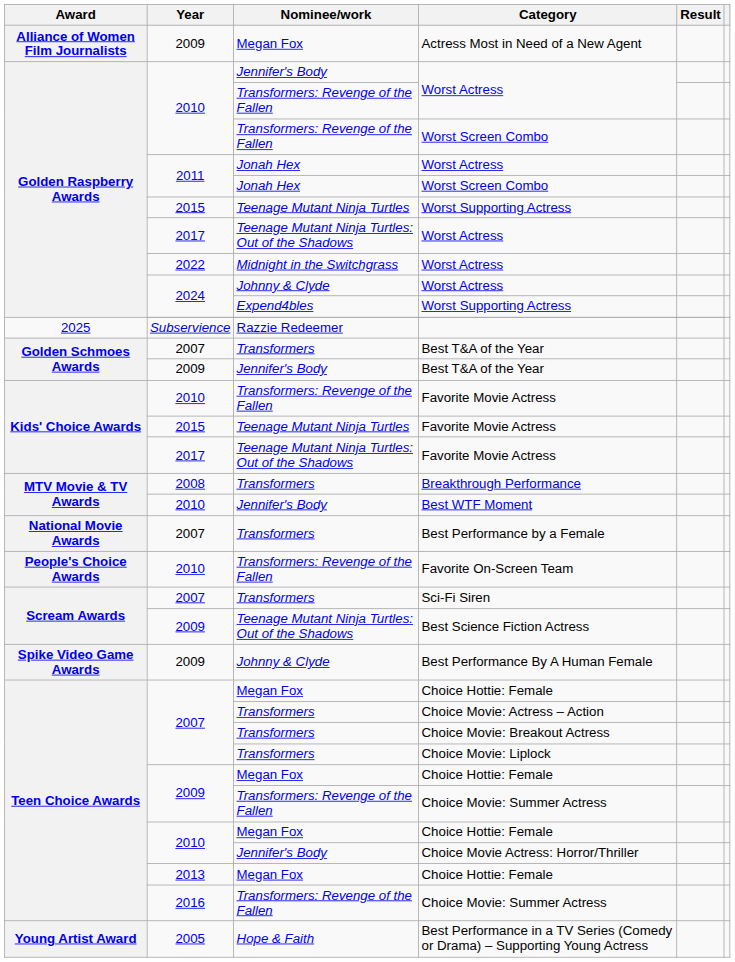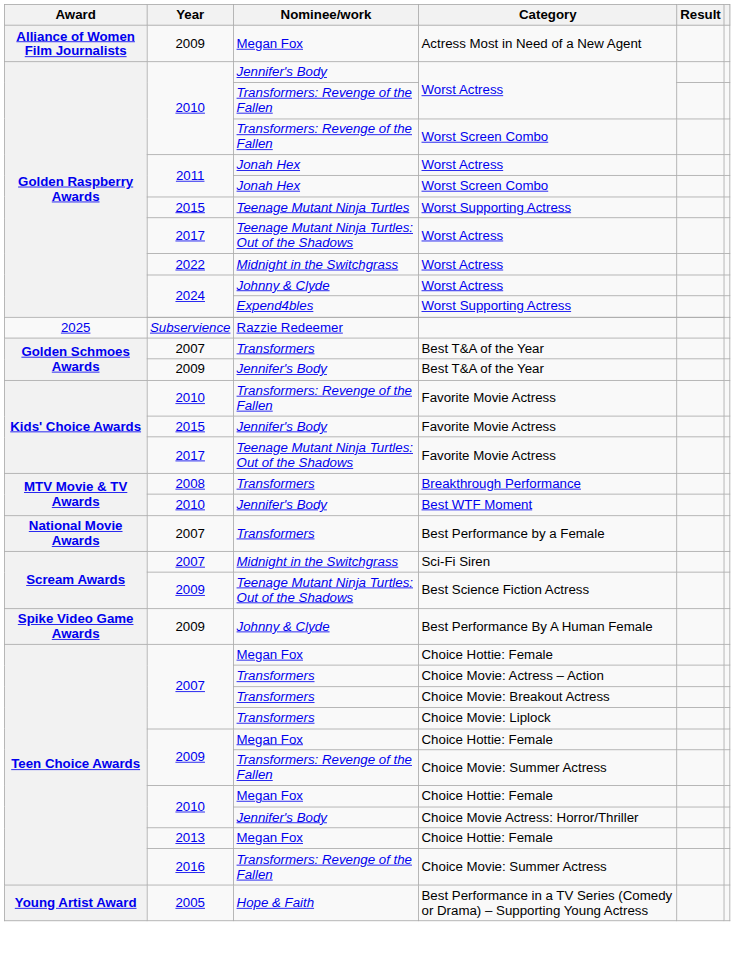2015 / Favorite Movie Actress | Nominee/work: Teenage Mutant Ninja Turtles -> Jennifer's Body
- row: People's Choice Awards | 2010 | Transformers: Revenge of the Fallen | Favorite On-Screen Team
Sci-Fi Siren | Nominee/work: Transformers -> Midnight in the Switchgrass
